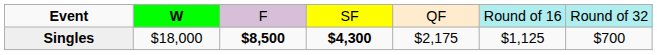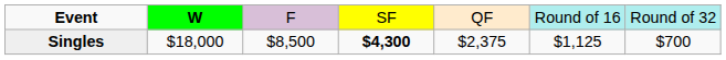Singles | column 3: bold -> normal
Singles | column 5: $2,175 -> $2,375
